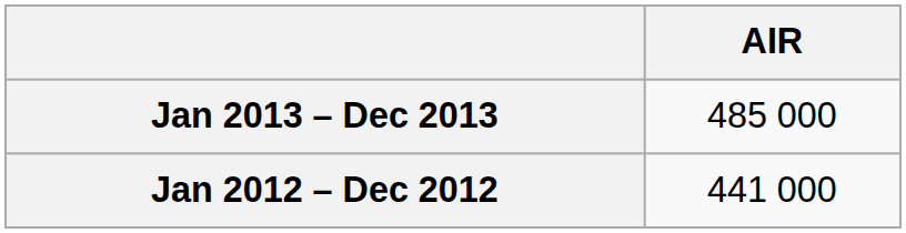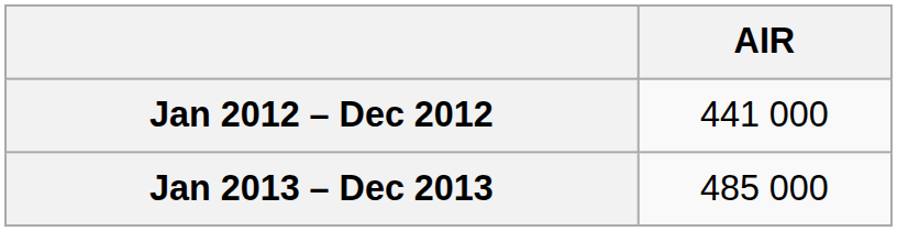rows swapped: Jan 2012 – Dec 2012 <-> Jan 2013 – Dec 2013
